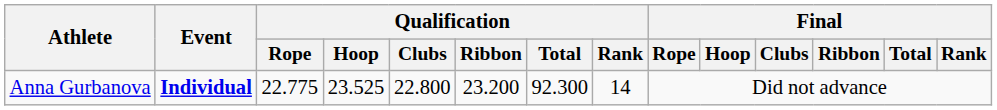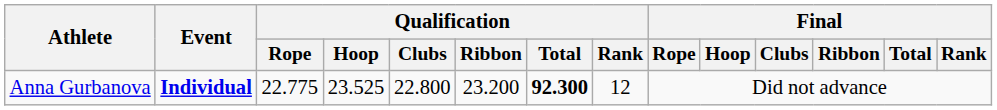Anna Gurbanova | Qualification / Total: normal -> bold
Anna Gurbanova | Qualification / Rank: 14 -> 12
